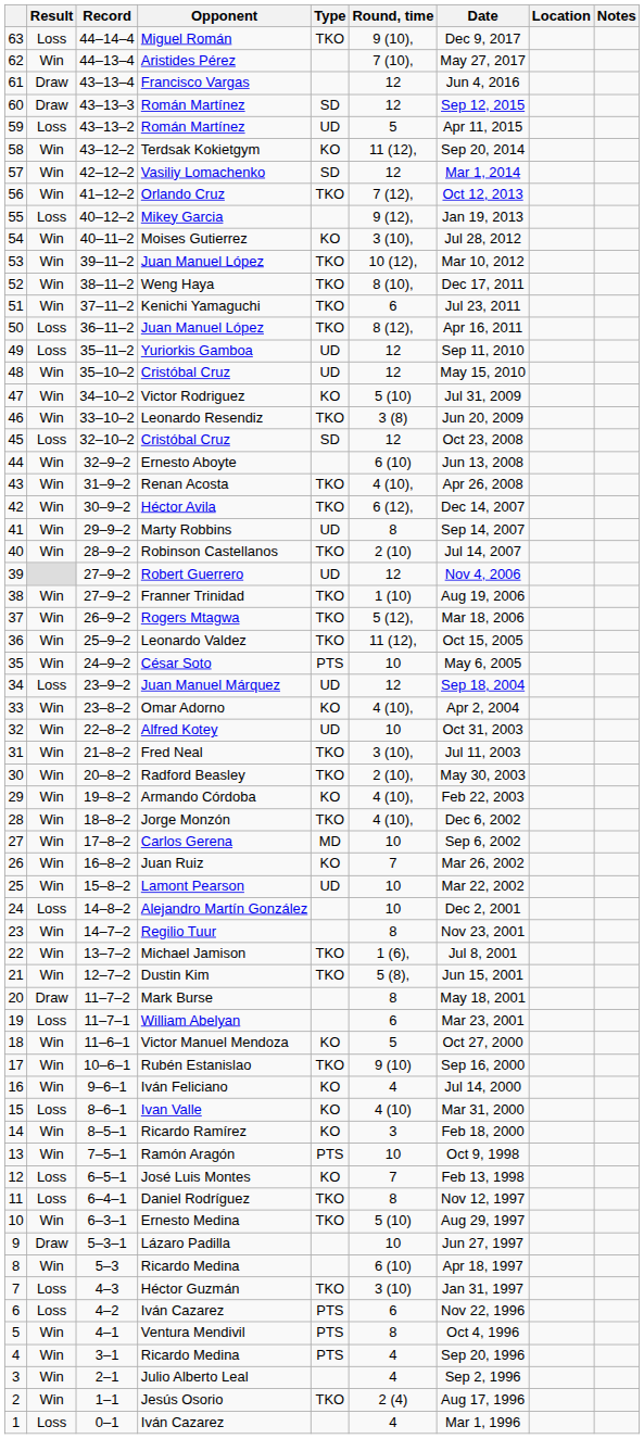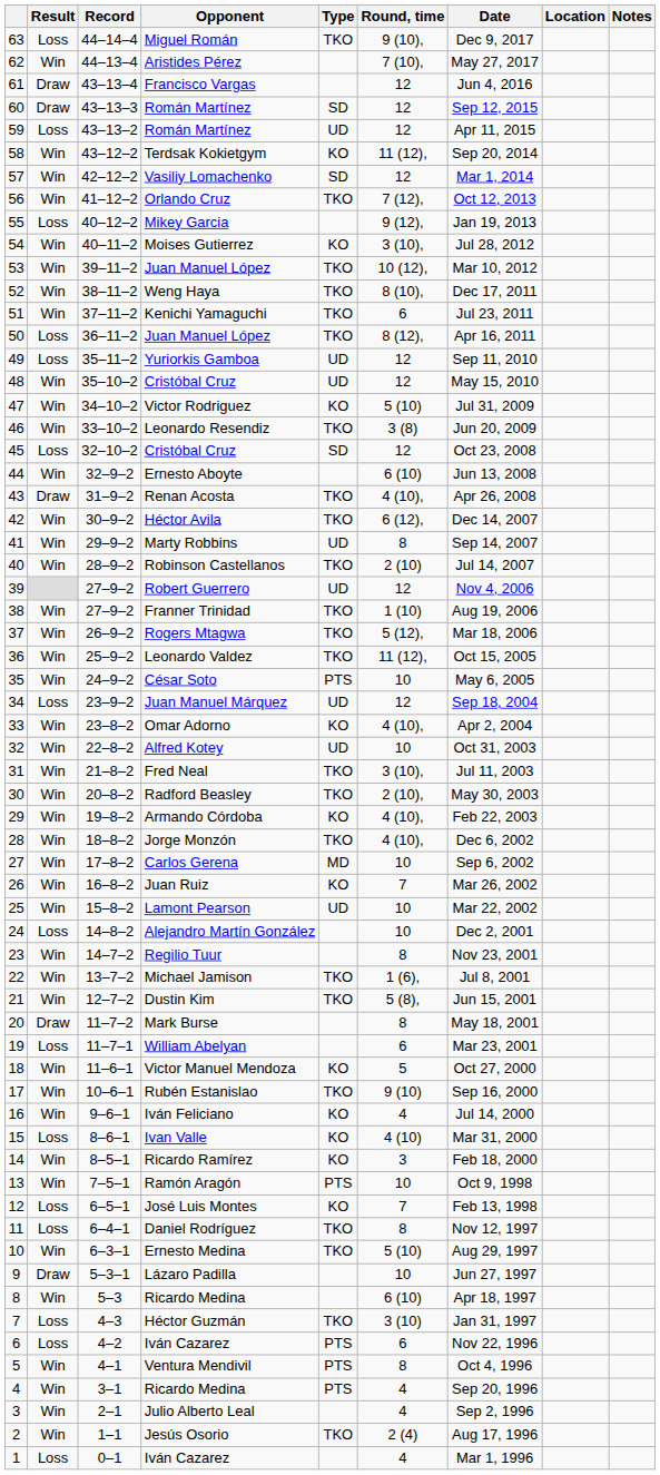59 / Román Martínez | Round, time: 5 -> 12
Renan Acosta | Result: Win -> Draw
